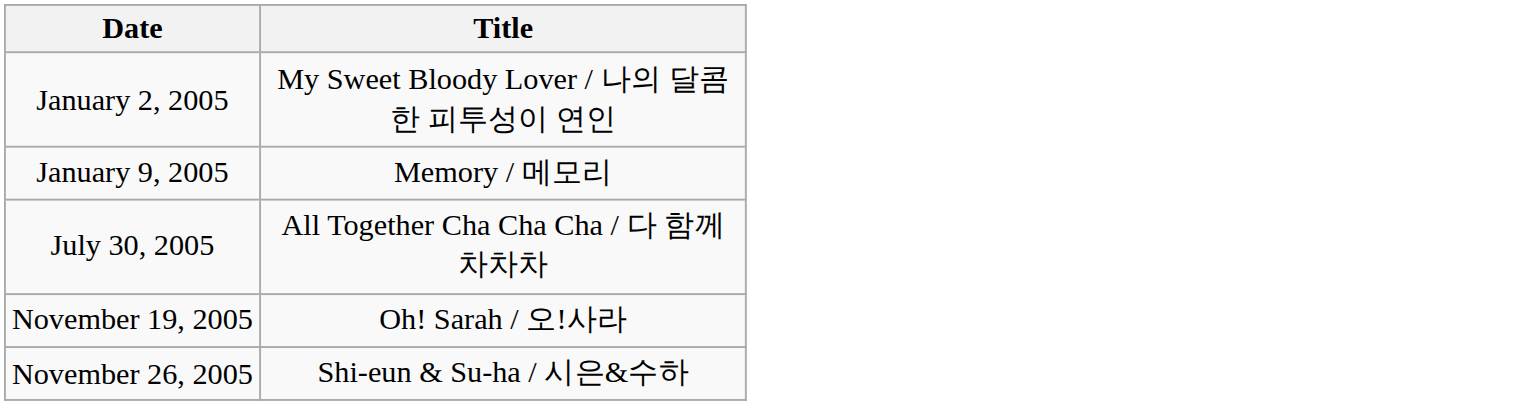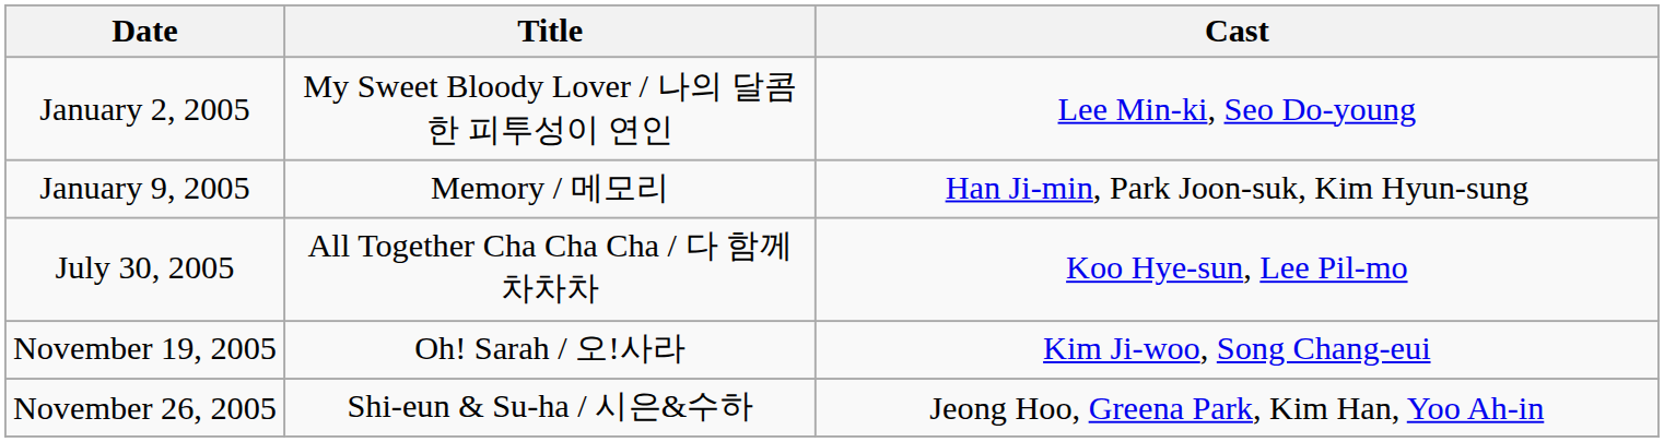+ column: Cast | Lee Min-ki, Seo Do-young | Han Ji-min, Park Joon-suk, Kim Hyun-sung | Koo Hye-sun, Lee Pil-mo | Kim Ji-woo, Song Chang-eui | Jeong Hoo, Greena Park, Kim Han, Yoo Ah-in
